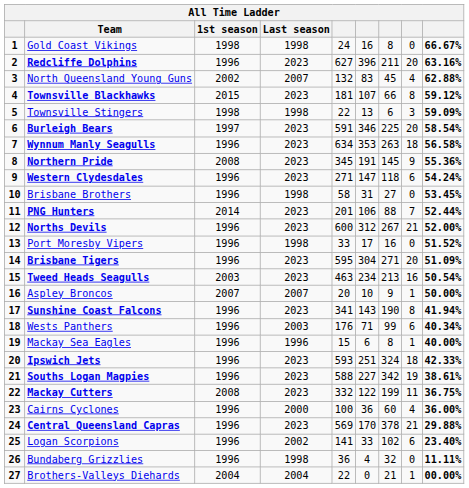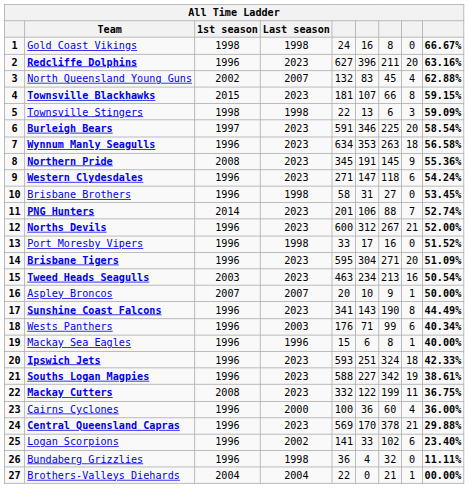Townsville Blackhawks | column 9: 59.12% -> 59.15%
PNG Hunters | column 9: 52.44% -> 52.74%
Sunshine Coast Falcons | column 9: 41.94% -> 44.49%
